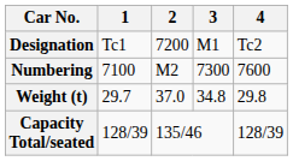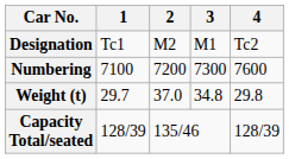Designation | 2: 7200 -> M2
Numbering | 2: M2 -> 7200
